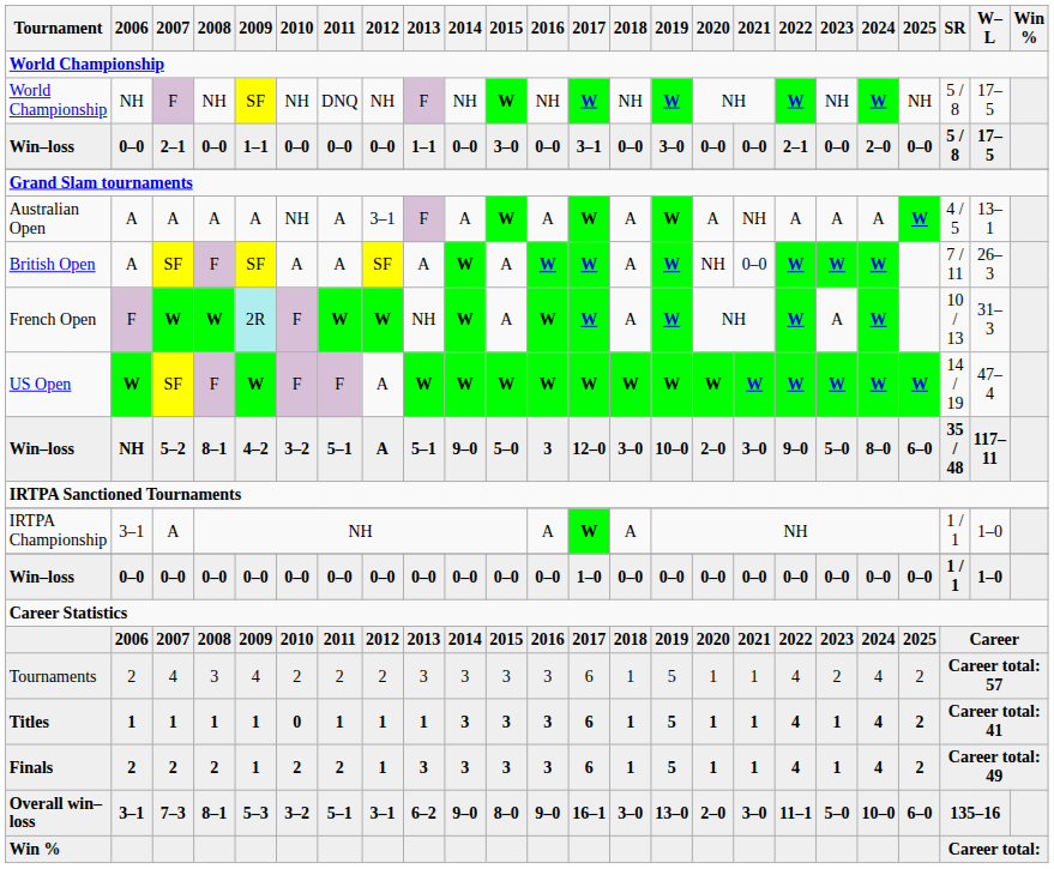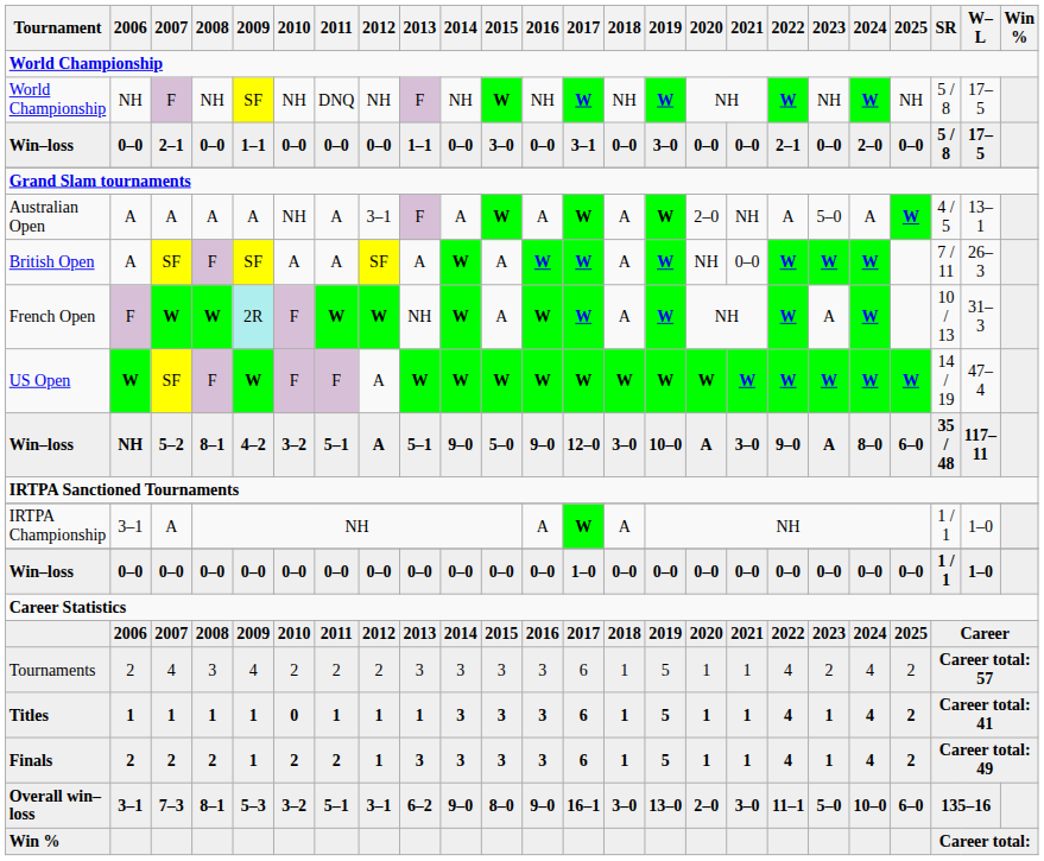Australian Open / A | 2020: A -> 2–0
Australian Open / A | 2023: A -> 5–0
5–2 | 2016: 3 -> 9–0
5–2 | 2020: 2–0 -> A
5–2 | 2023: 5–0 -> A
